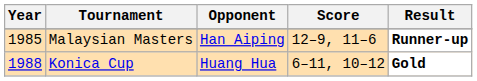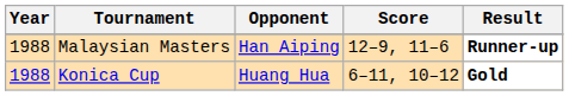Malaysian Masters | Year: 1985 -> 1988
